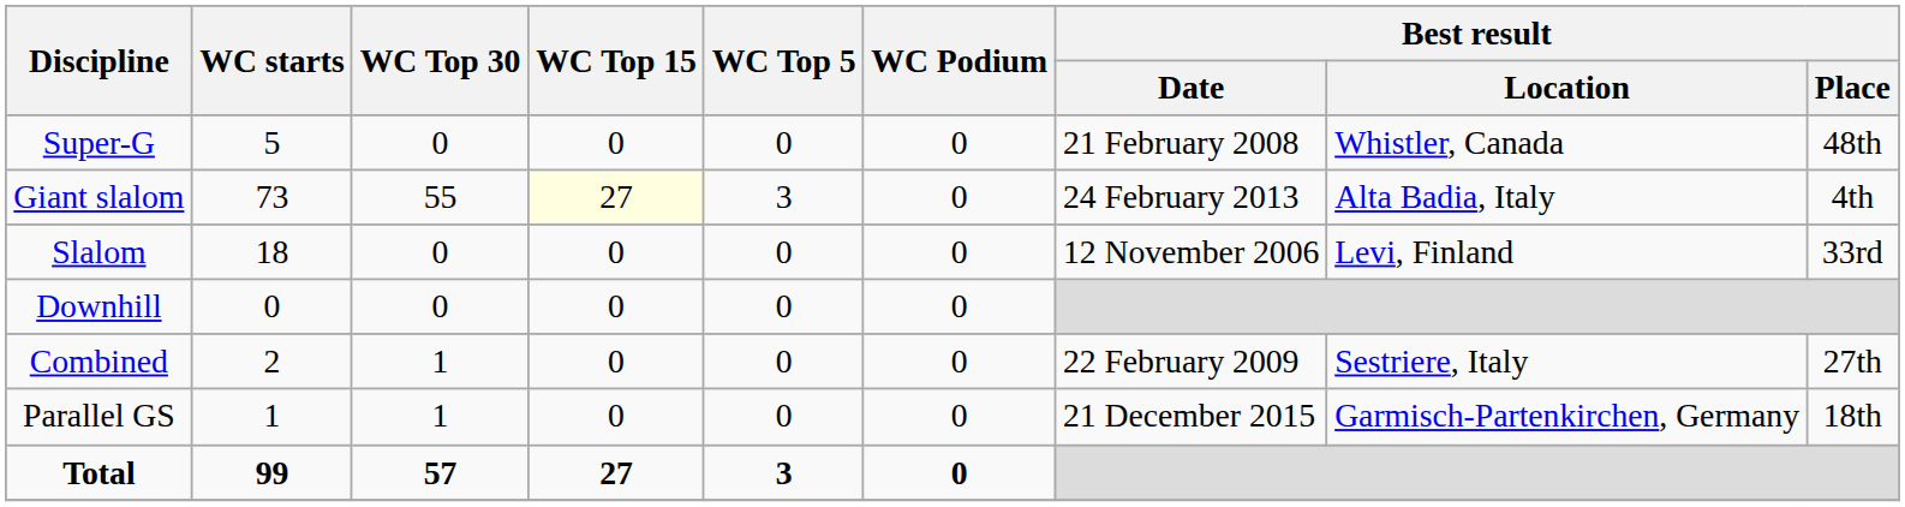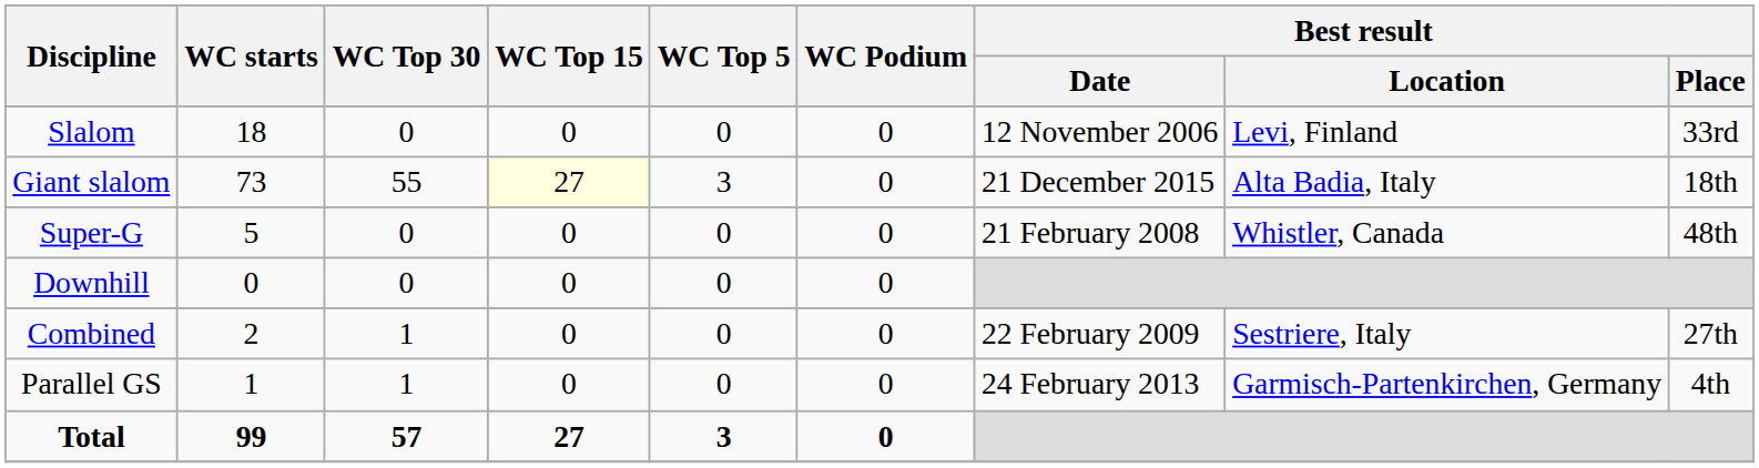rows swapped: Slalom <-> Super-G
Giant slalom | Best result / Date: 24 February 2013 -> 21 December 2015
Giant slalom | Best result / Place: 4th -> 18th
Parallel GS | Best result / Date: 21 December 2015 -> 24 February 2013
Parallel GS | Best result / Place: 18th -> 4th
